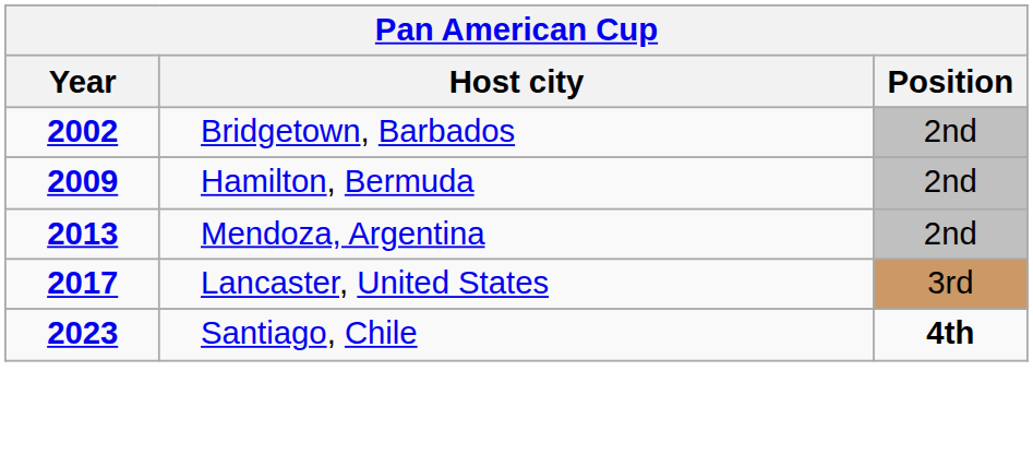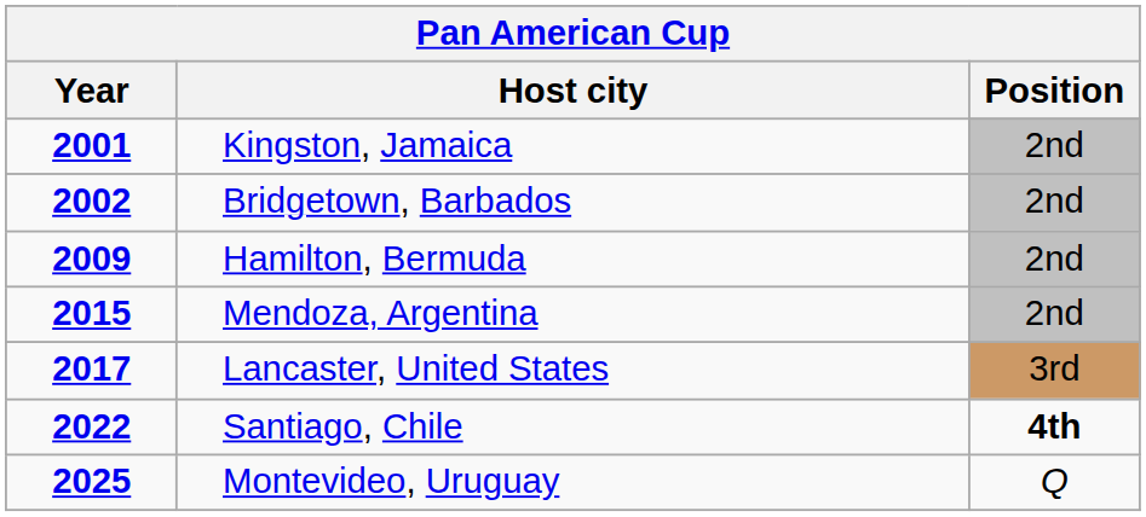+ row: 2001 | Kingston, Jamaica | 2nd
Mendoza, Argentina | Year: 2013 -> 2015
Santiago, Chile | Year: 2023 -> 2022
+ row: 2025 | Montevideo, Uruguay | Q
